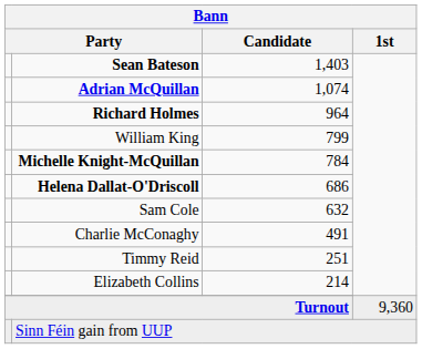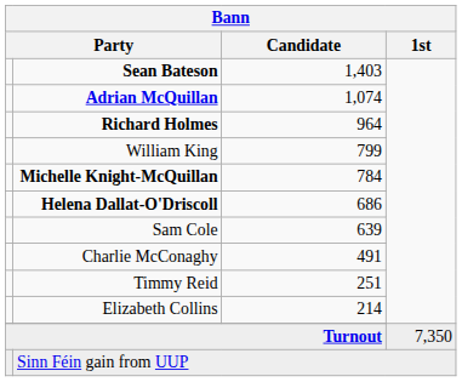Sam Cole | Bann / Candidate: 632 -> 639
Turnout | Bann / 1st: 9,360 -> 7,350
